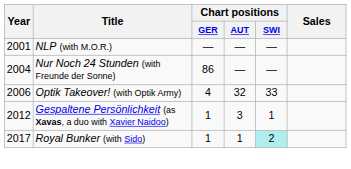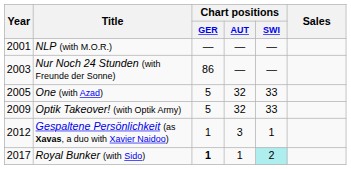Nur Noch 24 Stunden (with Freunde der Sonne) | Year: 2004 -> 2003
+ row: 2005 | One (with Azad) | 5 | 32 | 33
Optik Takeover! (with Optik Army) | Year: 2006 -> 2009
Optik Takeover! (with Optik Army) | Chart positions / GER: 4 -> 5
Royal Bunker (with Sido) | Chart positions / GER: normal -> bold
